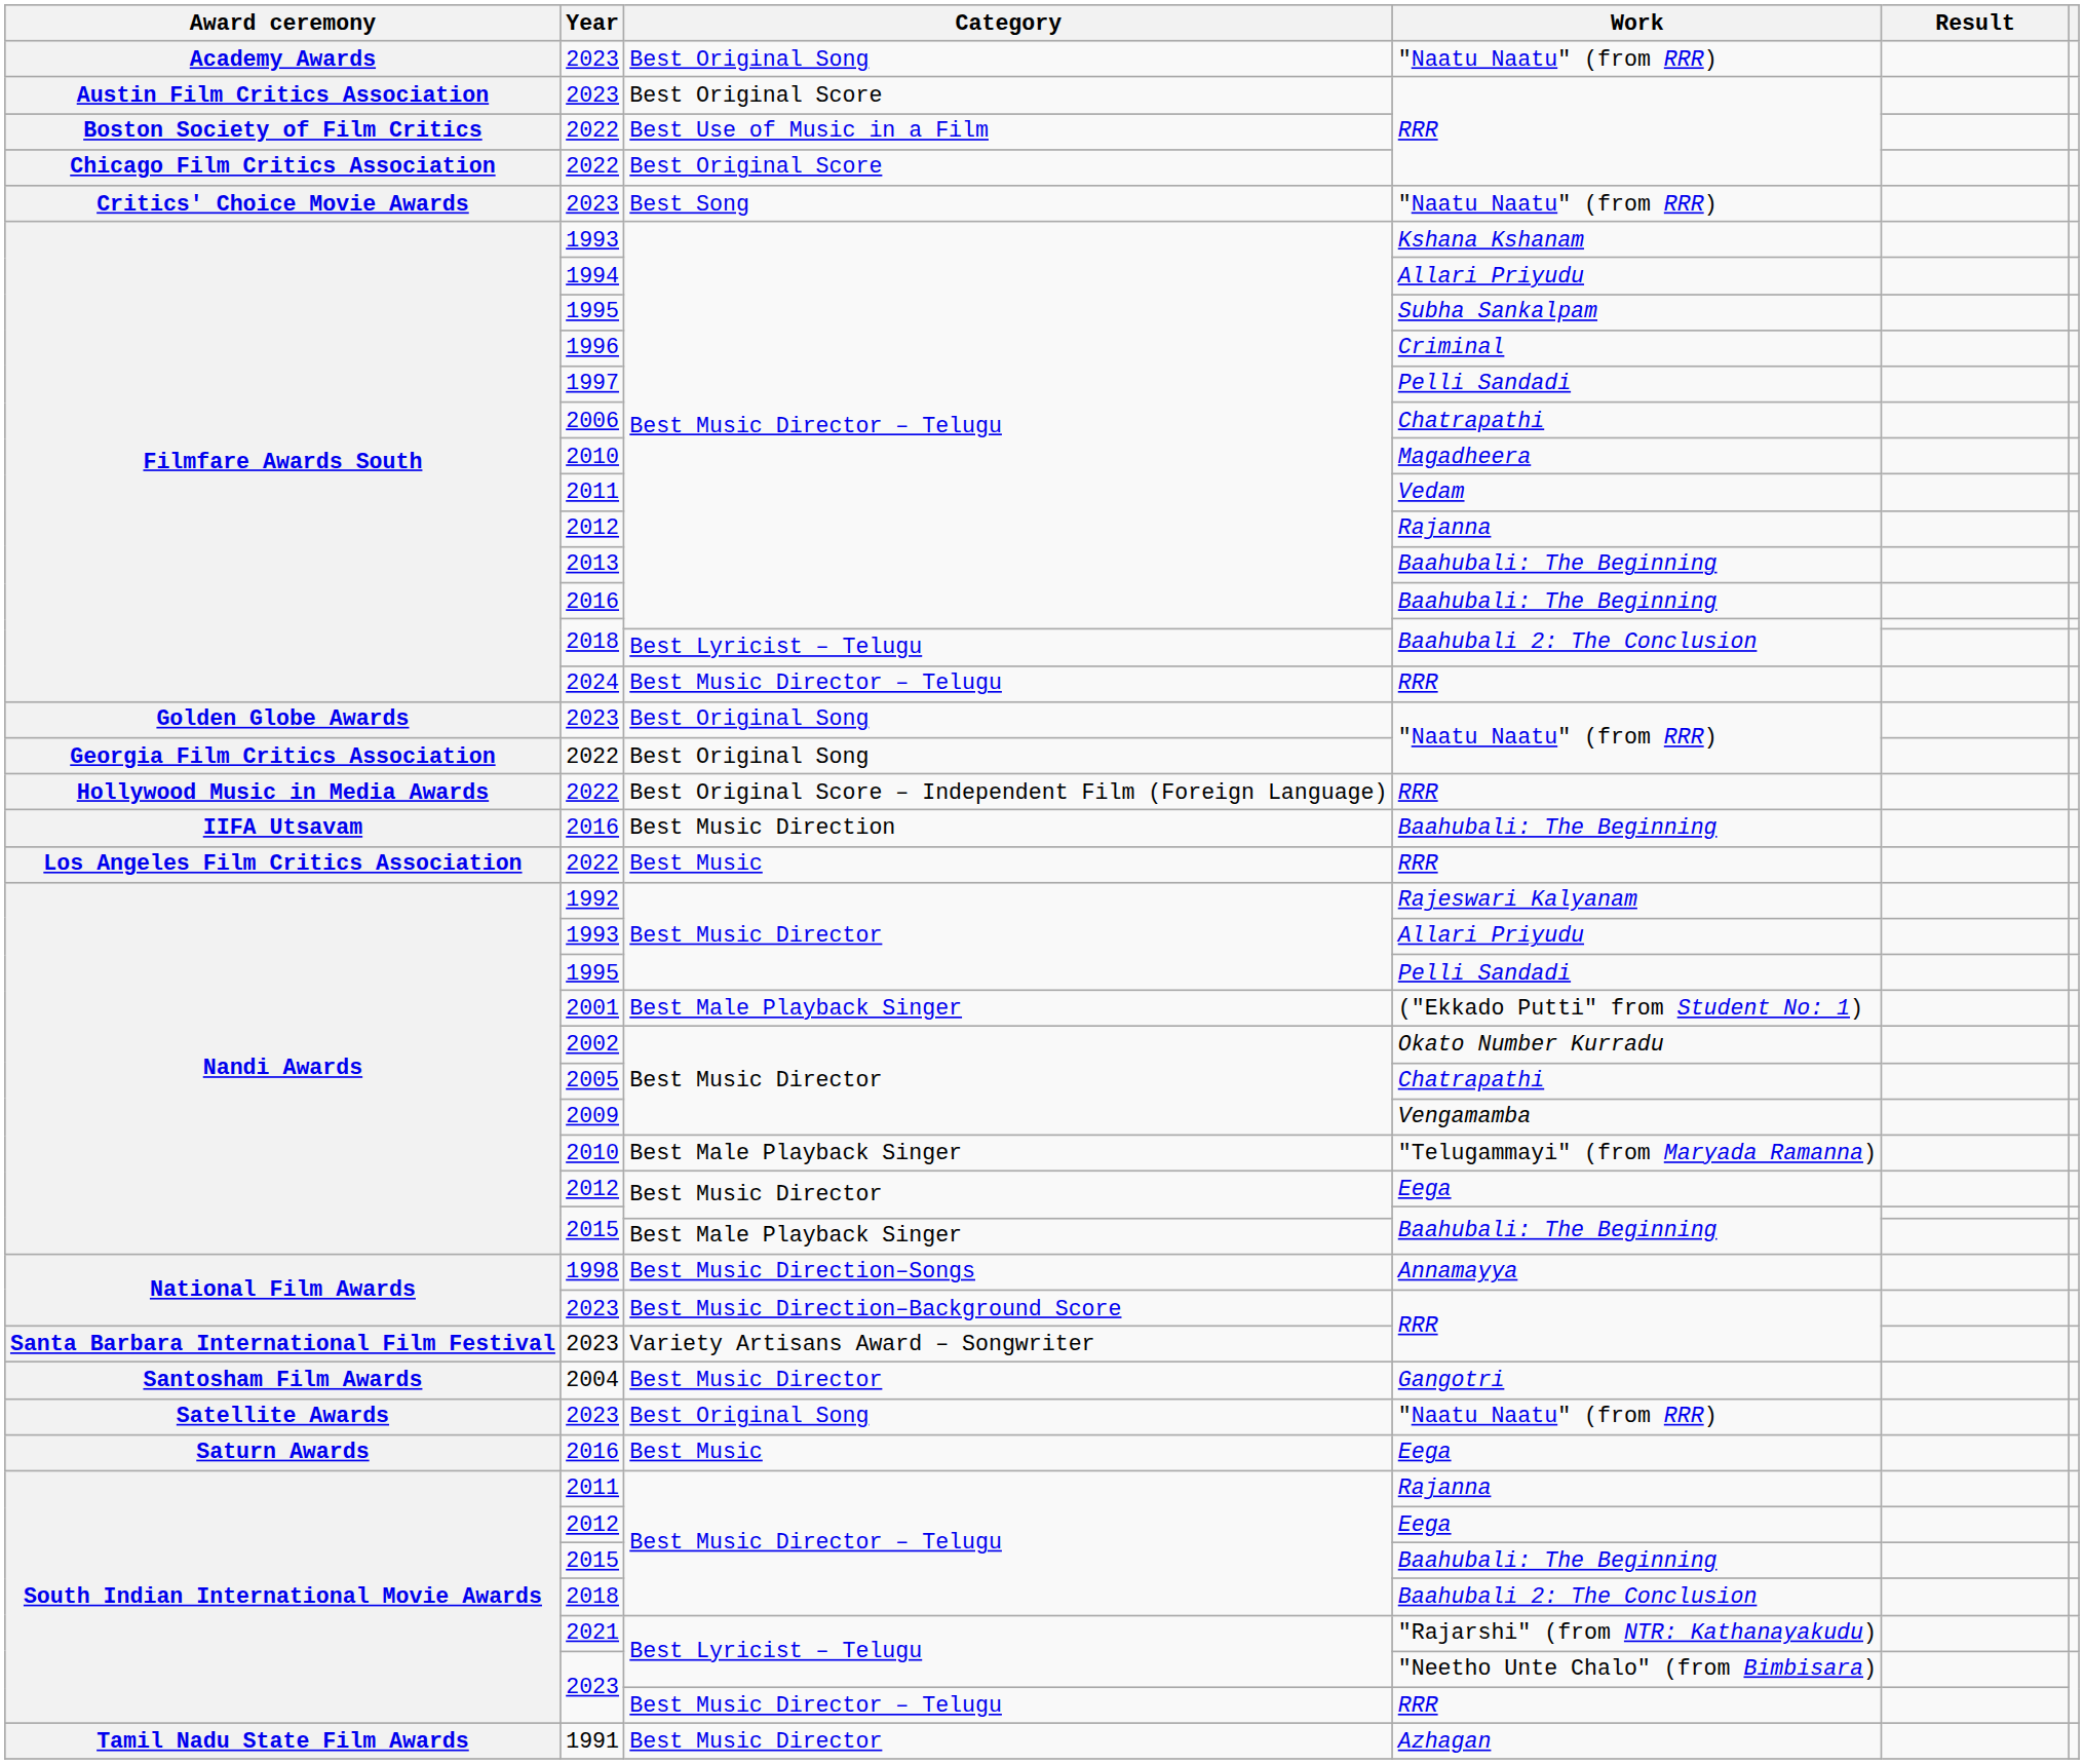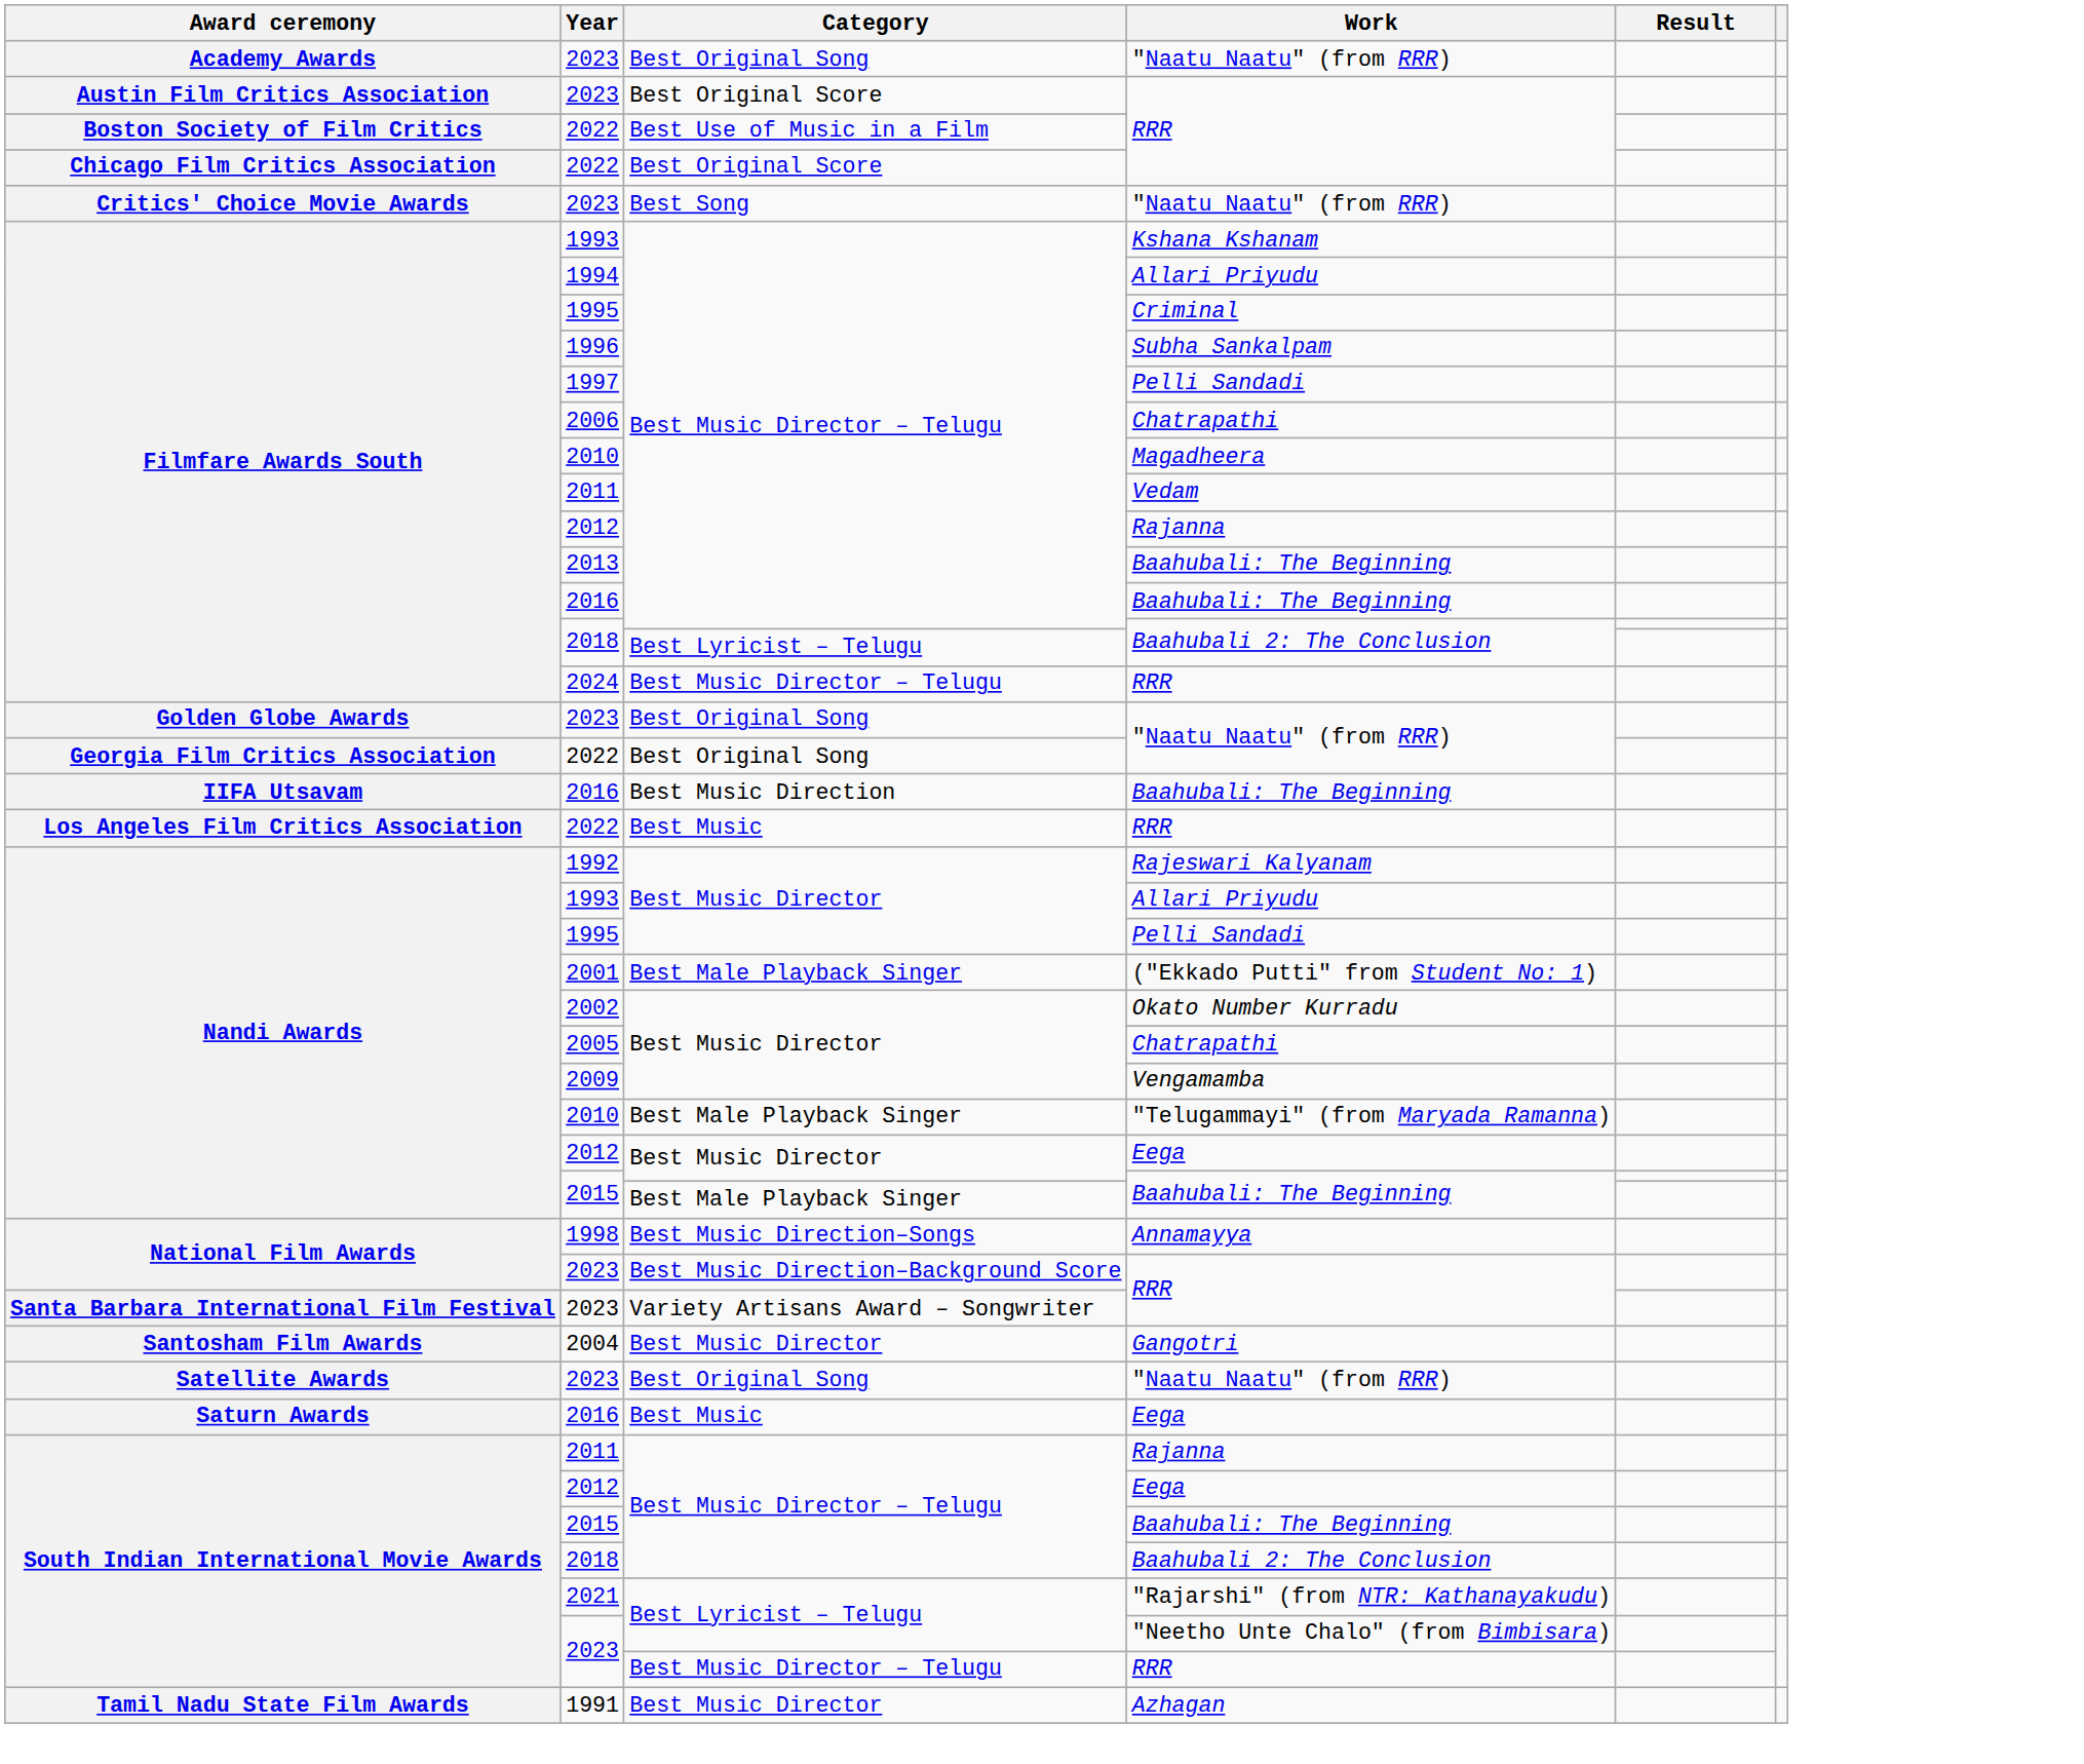Filmfare Awards South / 1995 | Work: Subha Sankalpam -> Criminal
1996 | Work: Criminal -> Subha Sankalpam
- row: Hollywood Music in Media Awards | 2022 | Best Original Score – Independent Film (Foreign Language) | RRR
